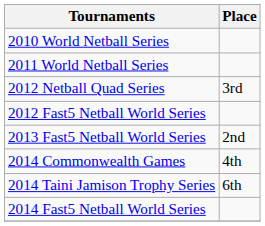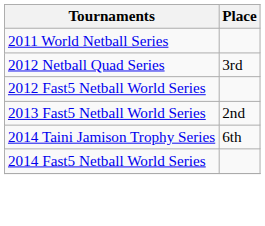- row: 2010 World Netball Series
- row: 2014 Commonwealth Games | 4th
